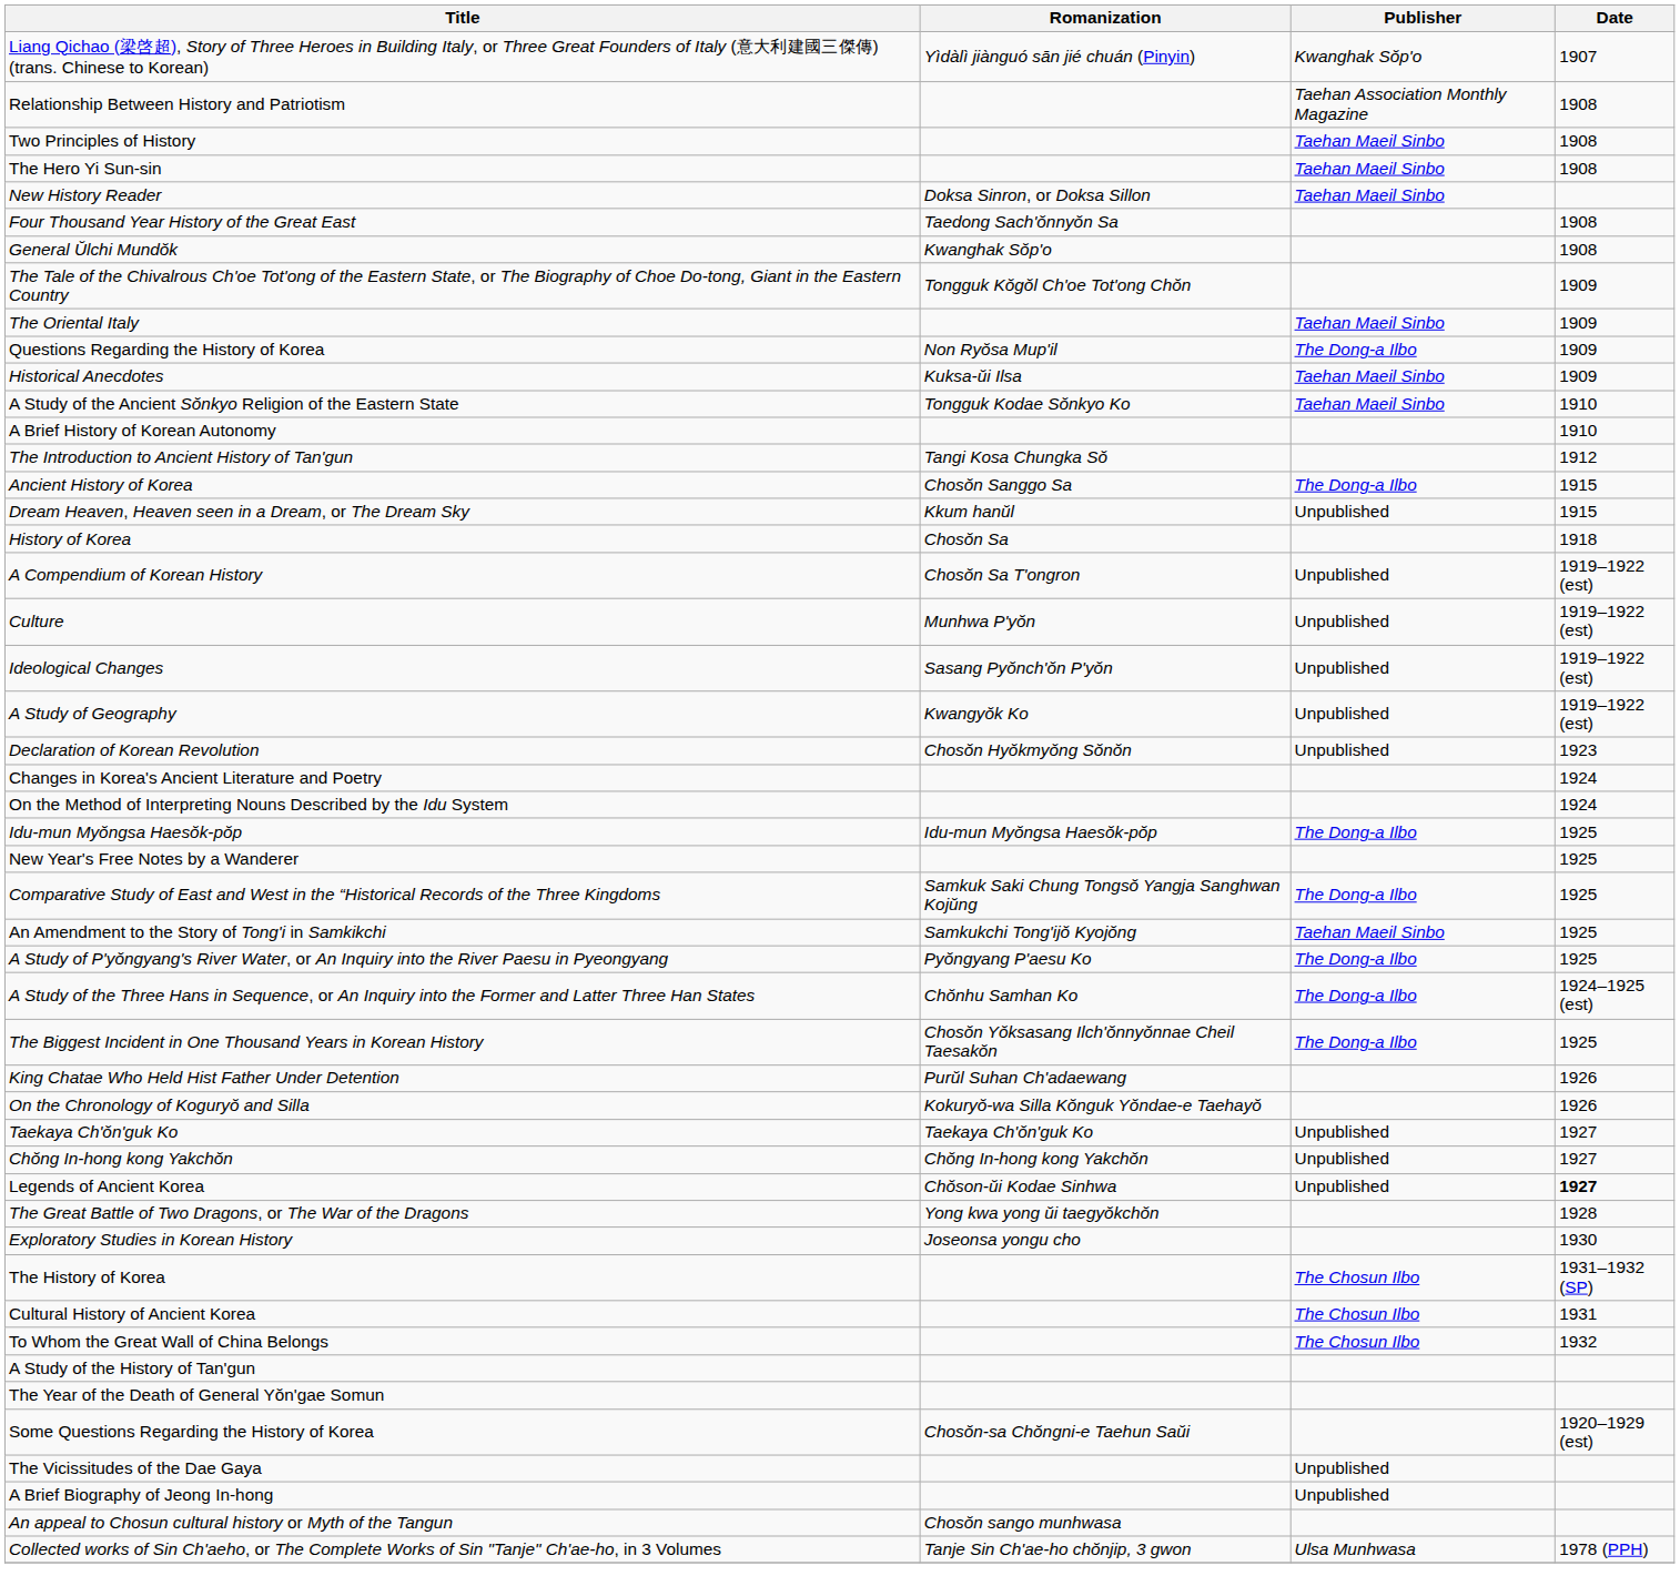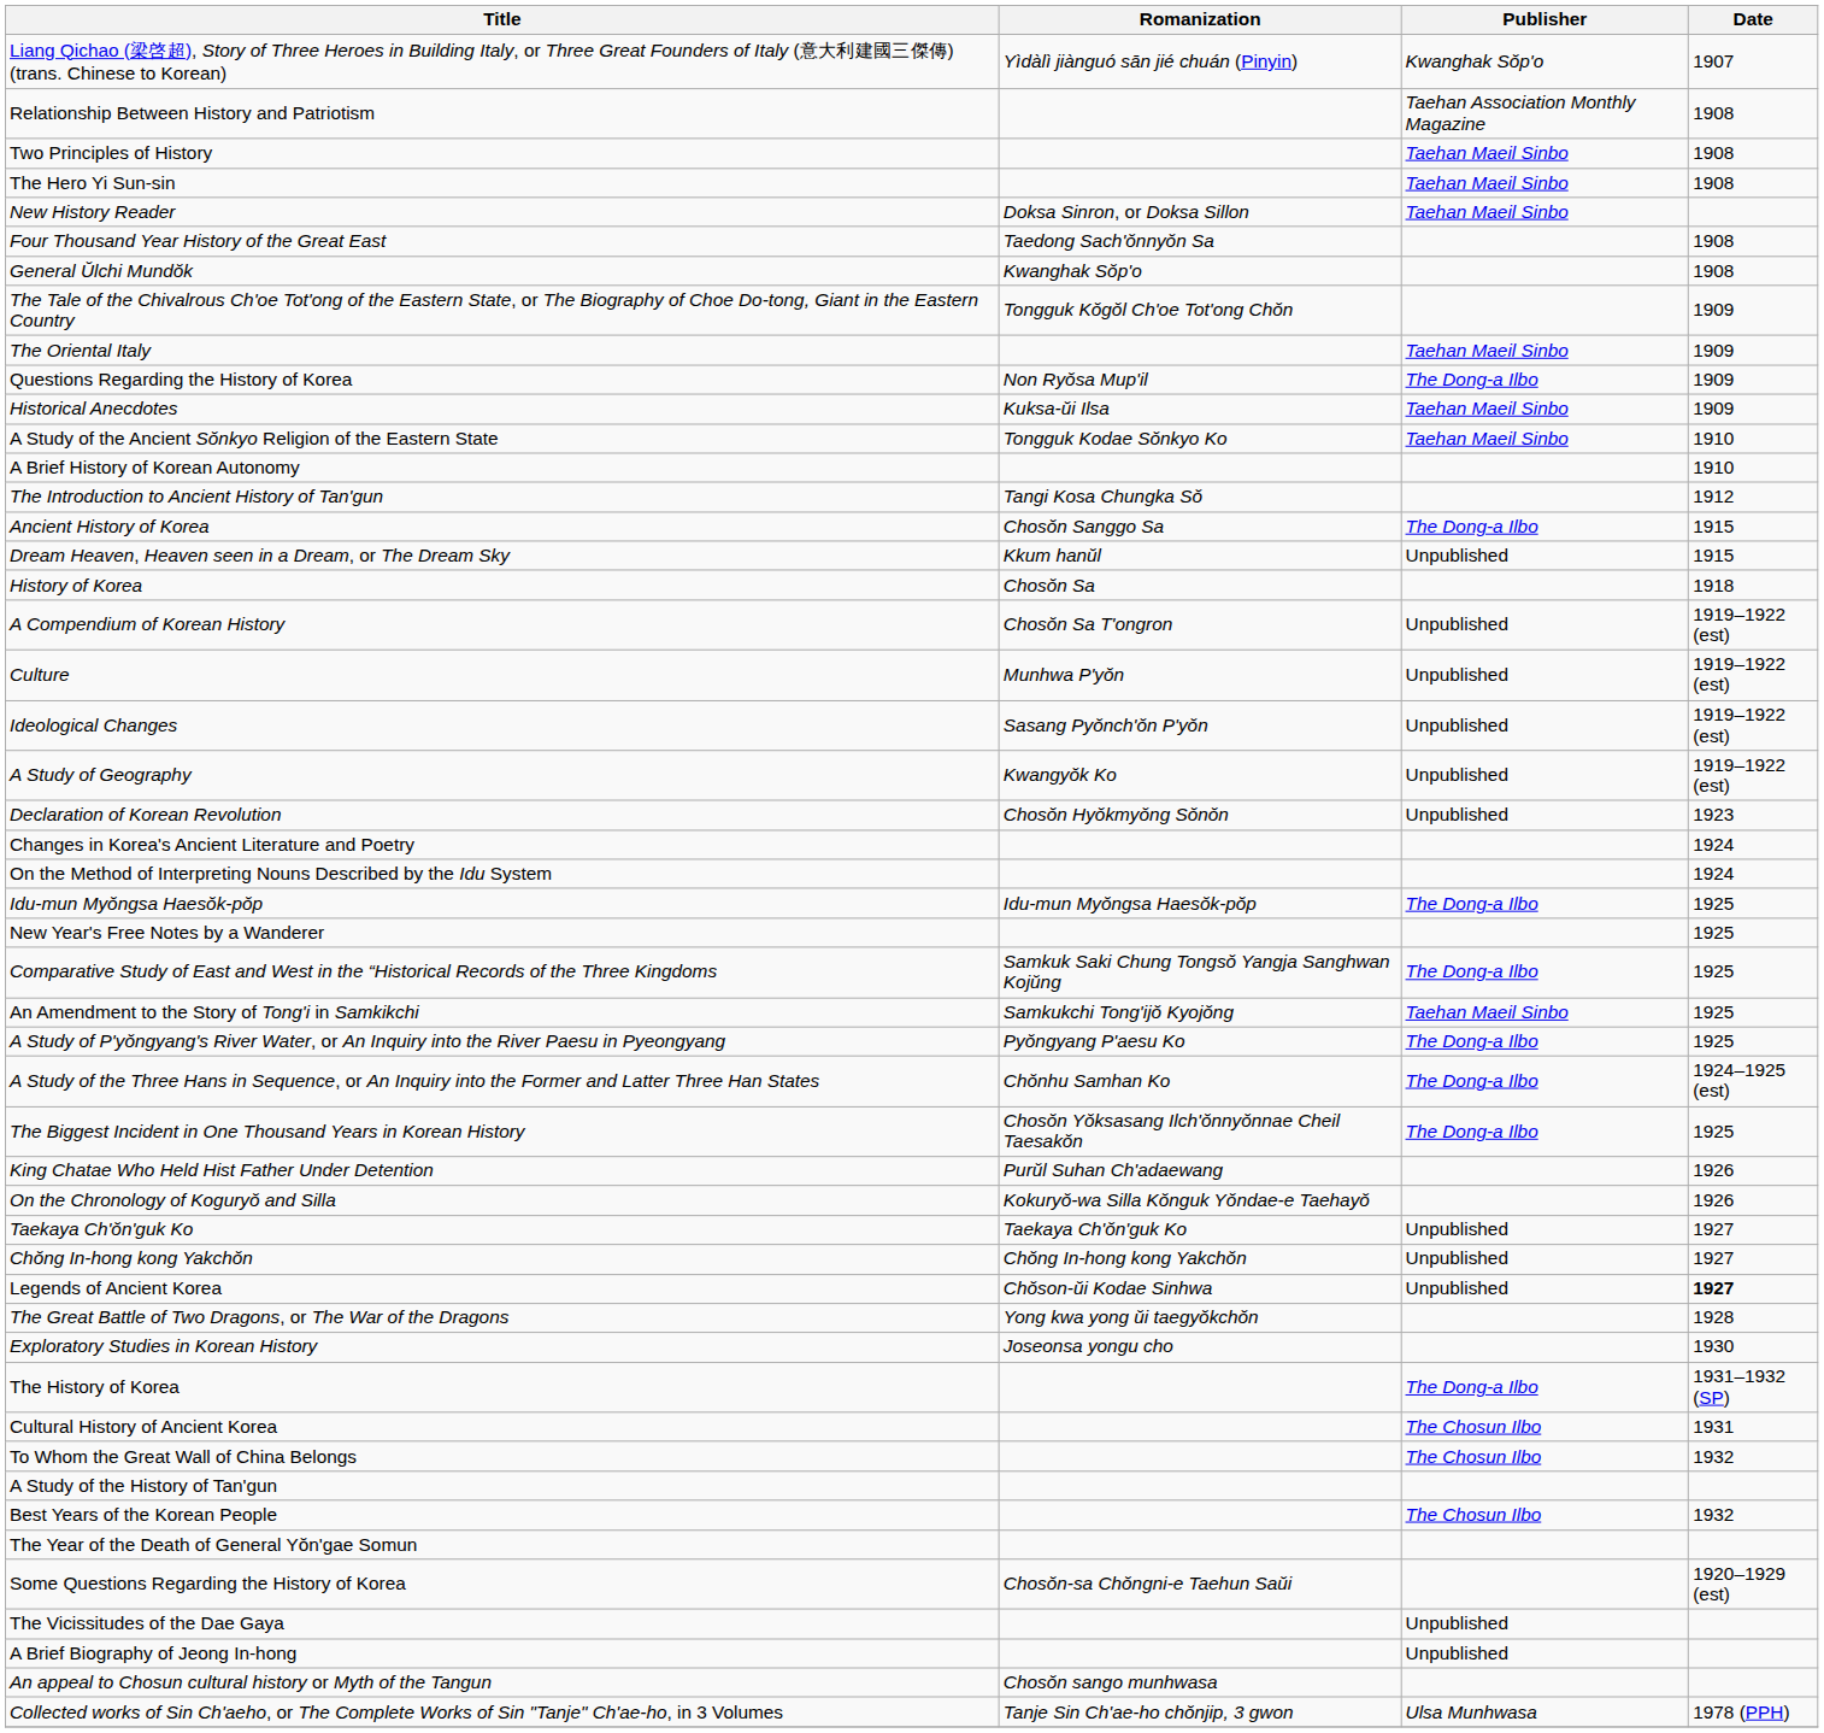The History of Korea | Publisher: The Chosun Ilbo -> The Dong-a Ilbo
+ row: Best Years of the Korean People | The Chosun Ilbo | 1932
